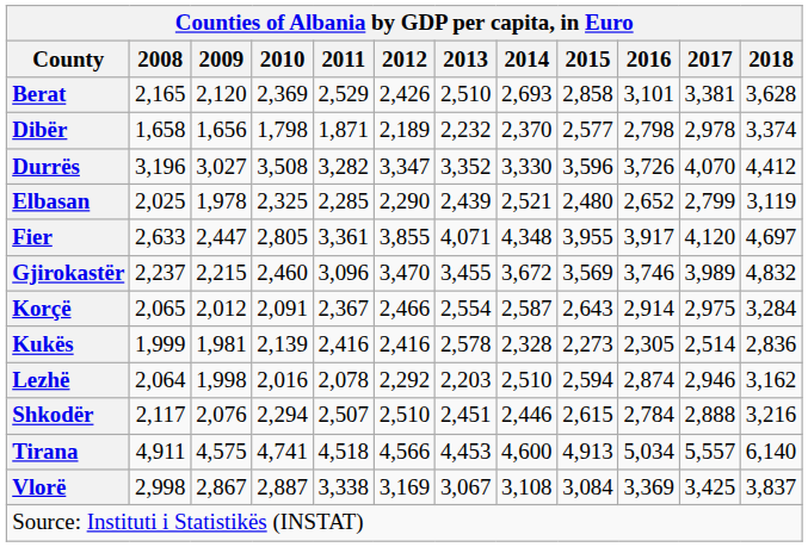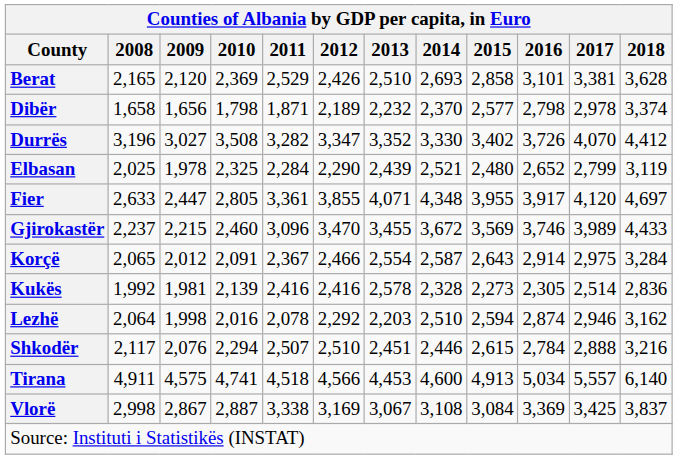Durrës | 2015: 3,596 -> 3,402
Elbasan | 2011: 2,285 -> 2,284
Gjirokastër | 2018: 4,832 -> 4,433
Kukës | 2008: 1,999 -> 1,992
